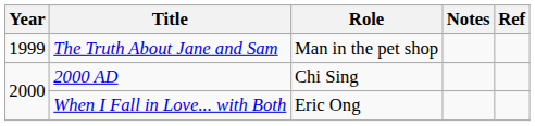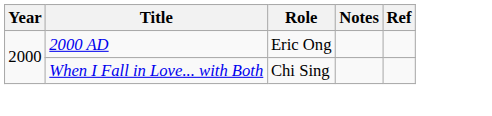- row: 1999 | The Truth About Jane and Sam | Man in the pet shop
2000 AD | Role: Chi Sing -> Eric Ong
When I Fall in Love... with Both | Role: Eric Ong -> Chi Sing
